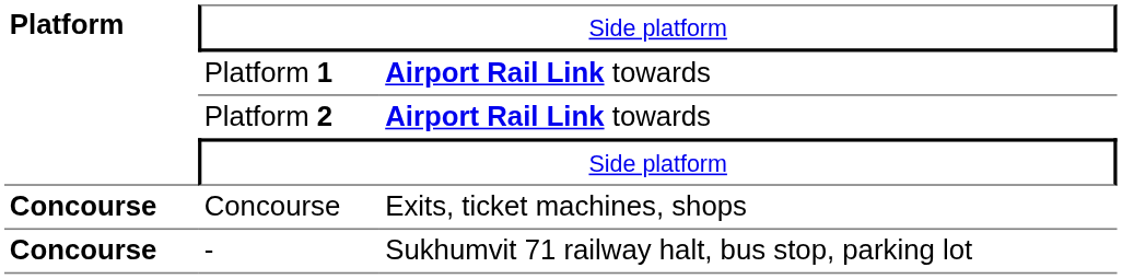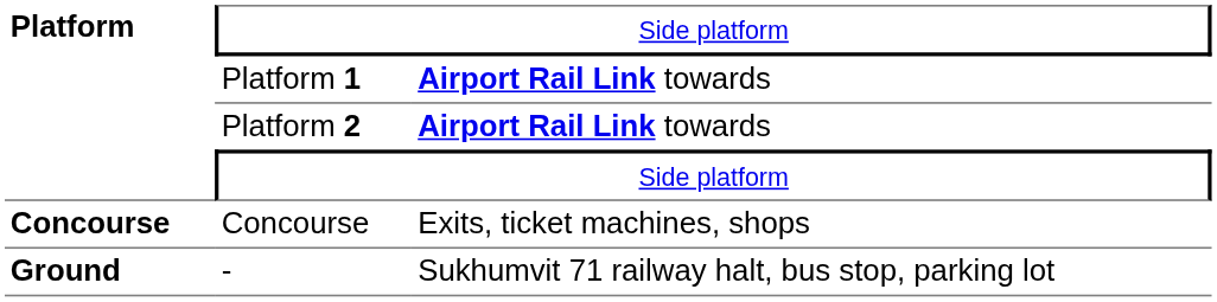- | Platform: Concourse -> Ground
